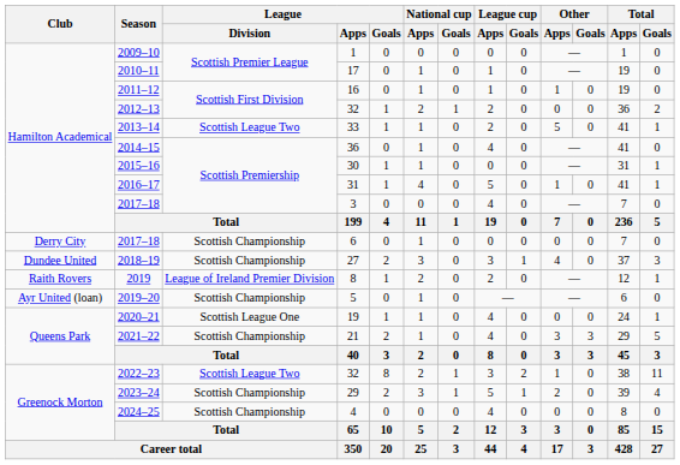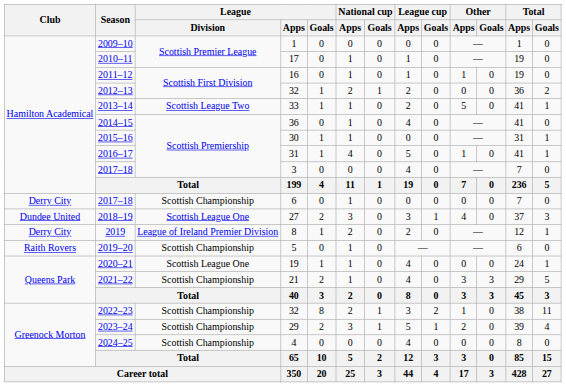2018–19 | League / Division: Scottish Championship -> Scottish League One
2019 | Club: Raith Rovers -> Derry City
2019–20 | Club: Ayr United (loan) -> Raith Rovers
2022–23 | League / Division: Scottish League Two -> Scottish Championship
